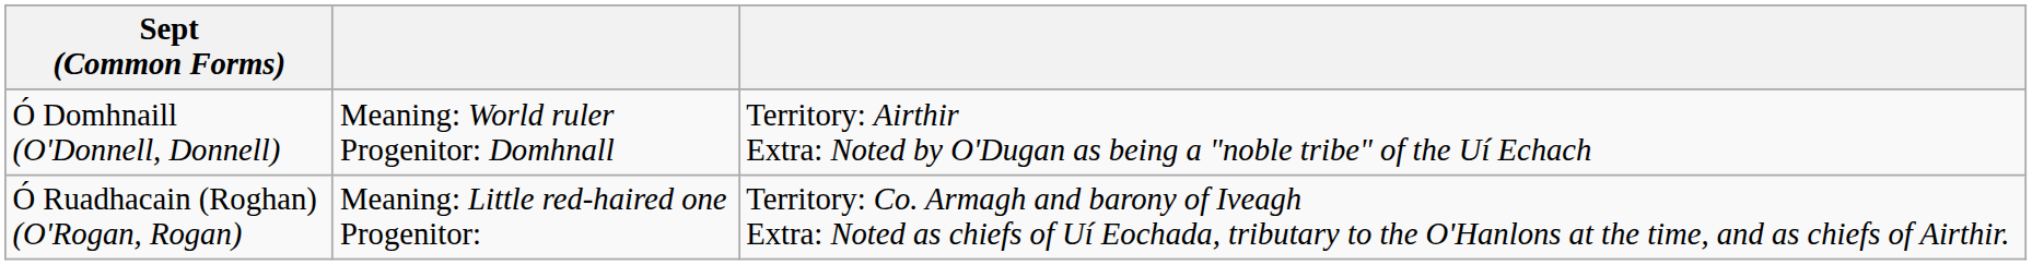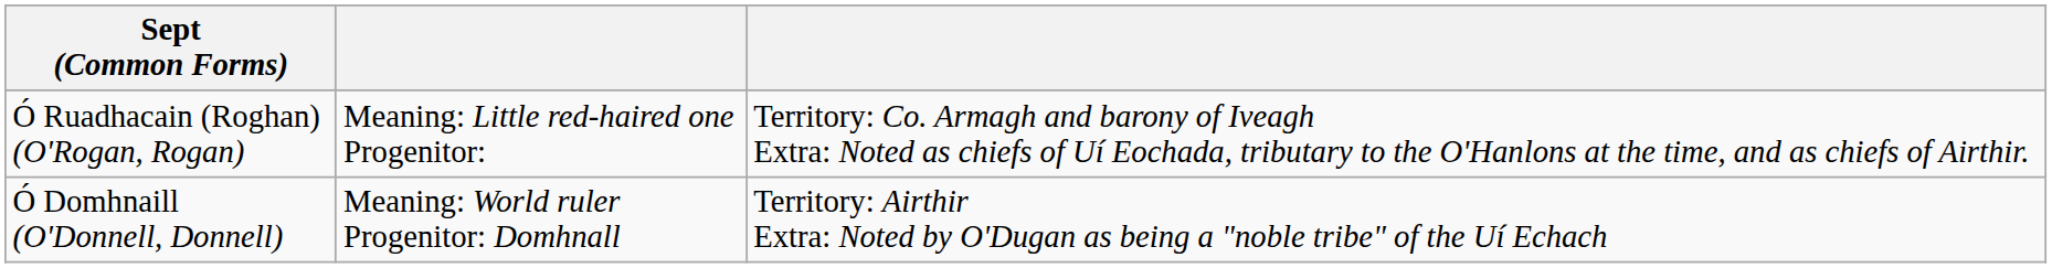rows swapped: Ó Ruadhacain (Roghan) (O'Rogan, Rogan) <-> Ó Domhnaill (O'Donnell, Donnell)
